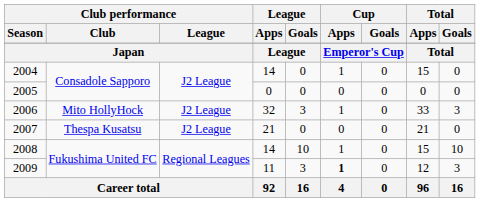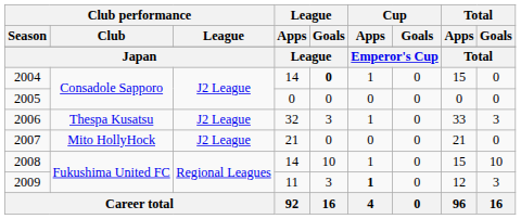2004 | League / Goals: normal -> bold
2006 | Club performance / Club: Mito HollyHock -> Thespa Kusatsu
2007 | Club performance / Club: Thespa Kusatsu -> Mito HollyHock
